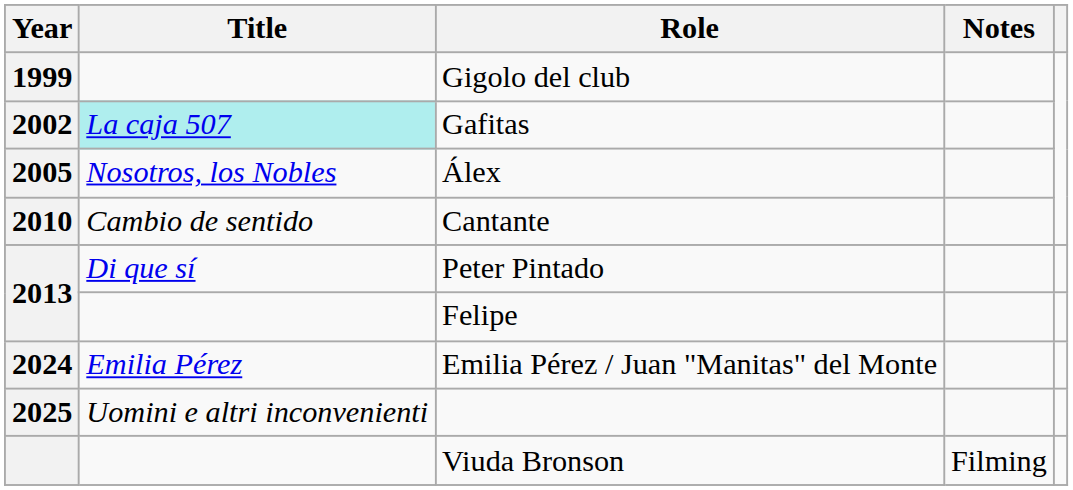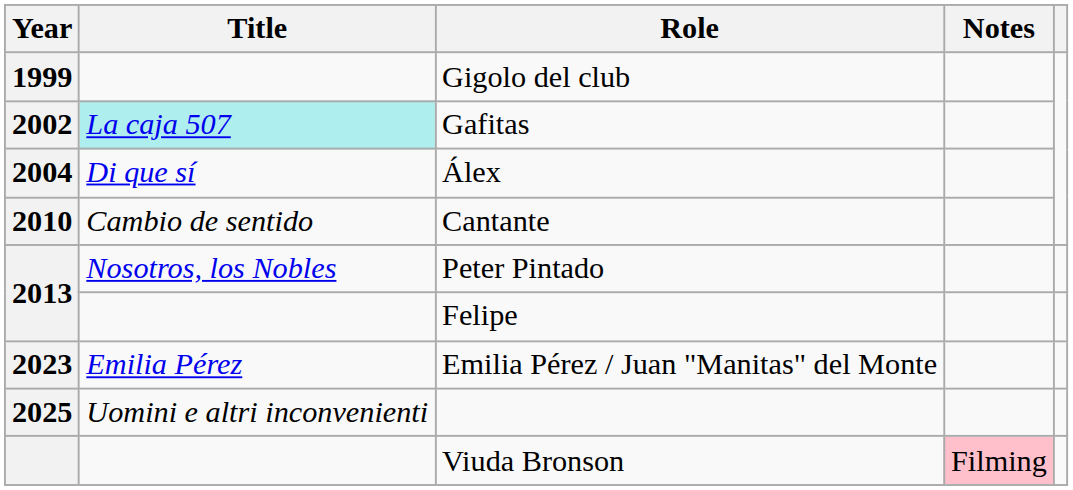Álex | Year: 2005 -> 2004
Álex | Title: Nosotros, los Nobles -> Di que sí
Peter Pintado | Title: Di que sí -> Nosotros, los Nobles
Emilia Pérez / Juan "Manitas" del Monte | Year: 2024 -> 2023
Viuda Bronson | Notes: no background -> pink background
